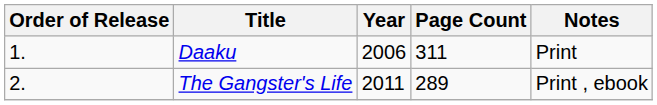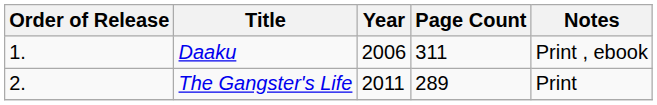Daaku | Notes: Print -> Print , ebook
The Gangster's Life | Notes: Print , ebook -> Print
